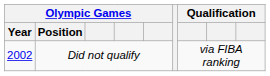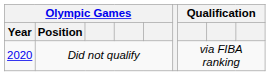Did not qualify | Olympic Games / Year: 2002 -> 2020
